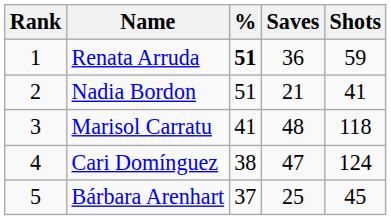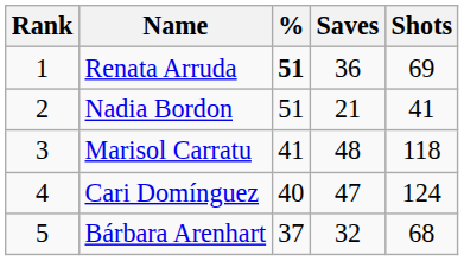Renata Arruda | Shots: 59 -> 69
Cari Domínguez | %: 38 -> 40
Bárbara Arenhart | Saves: 25 -> 32
Bárbara Arenhart | Shots: 45 -> 68
